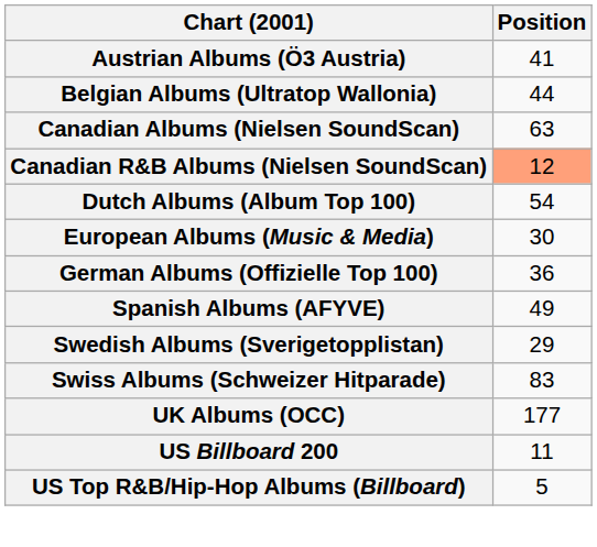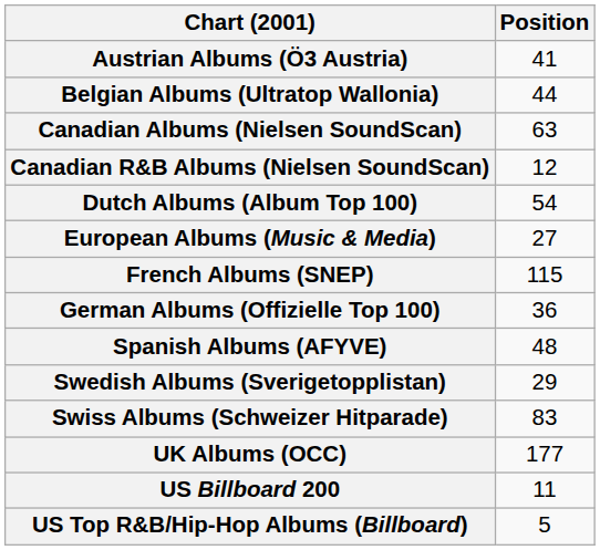Canadian R&B Albums (Nielsen SoundScan) | Position: lightsalmon background -> no background
European Albums (Music & Media) | Position: 30 -> 27
+ row: French Albums (SNEP) | 115
Spanish Albums (AFYVE) | Position: 49 -> 48
